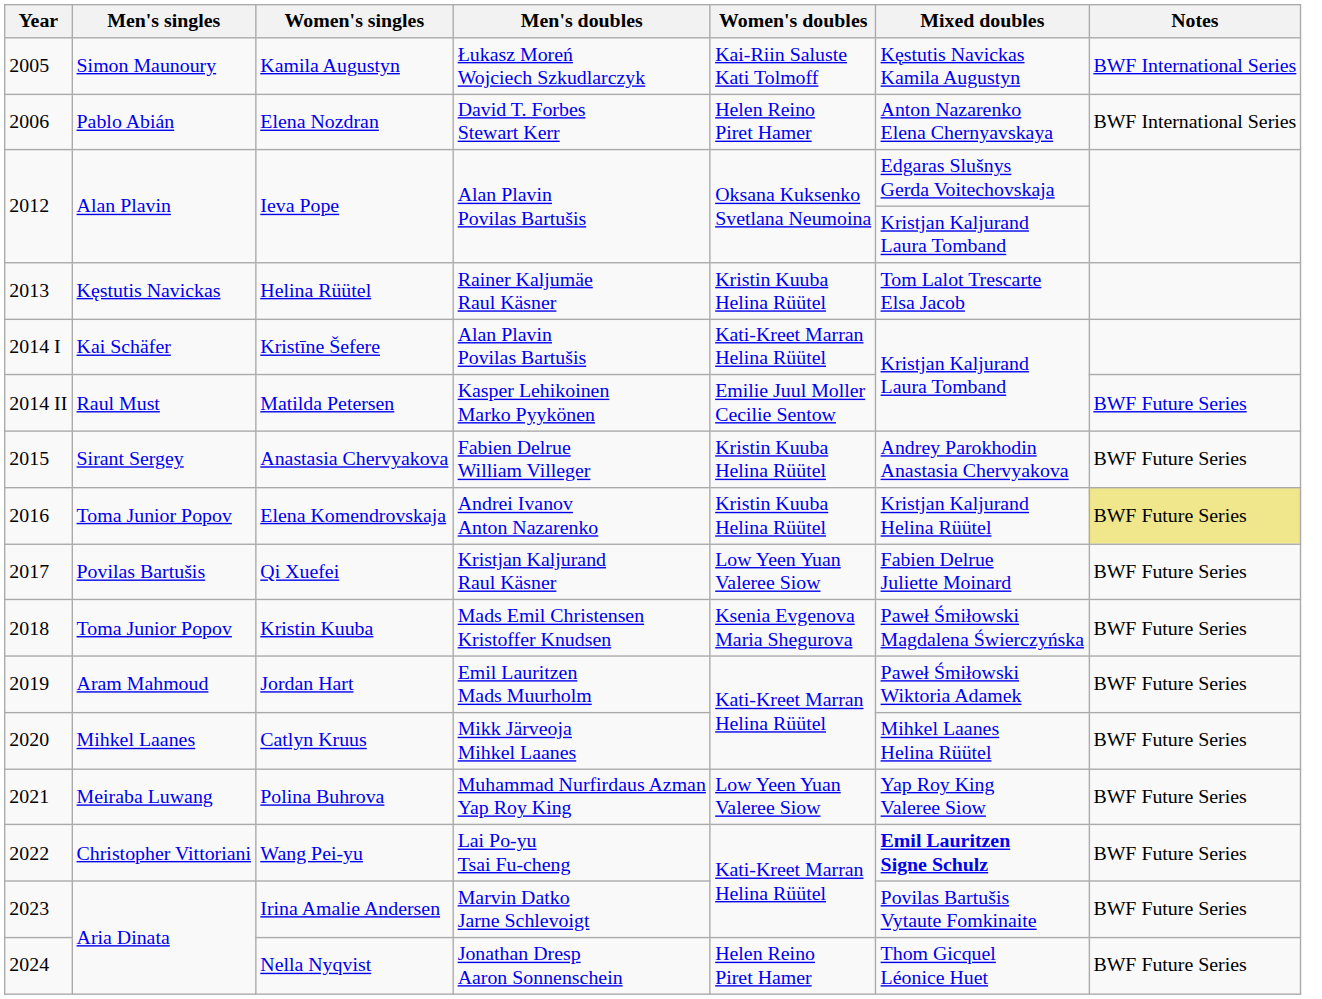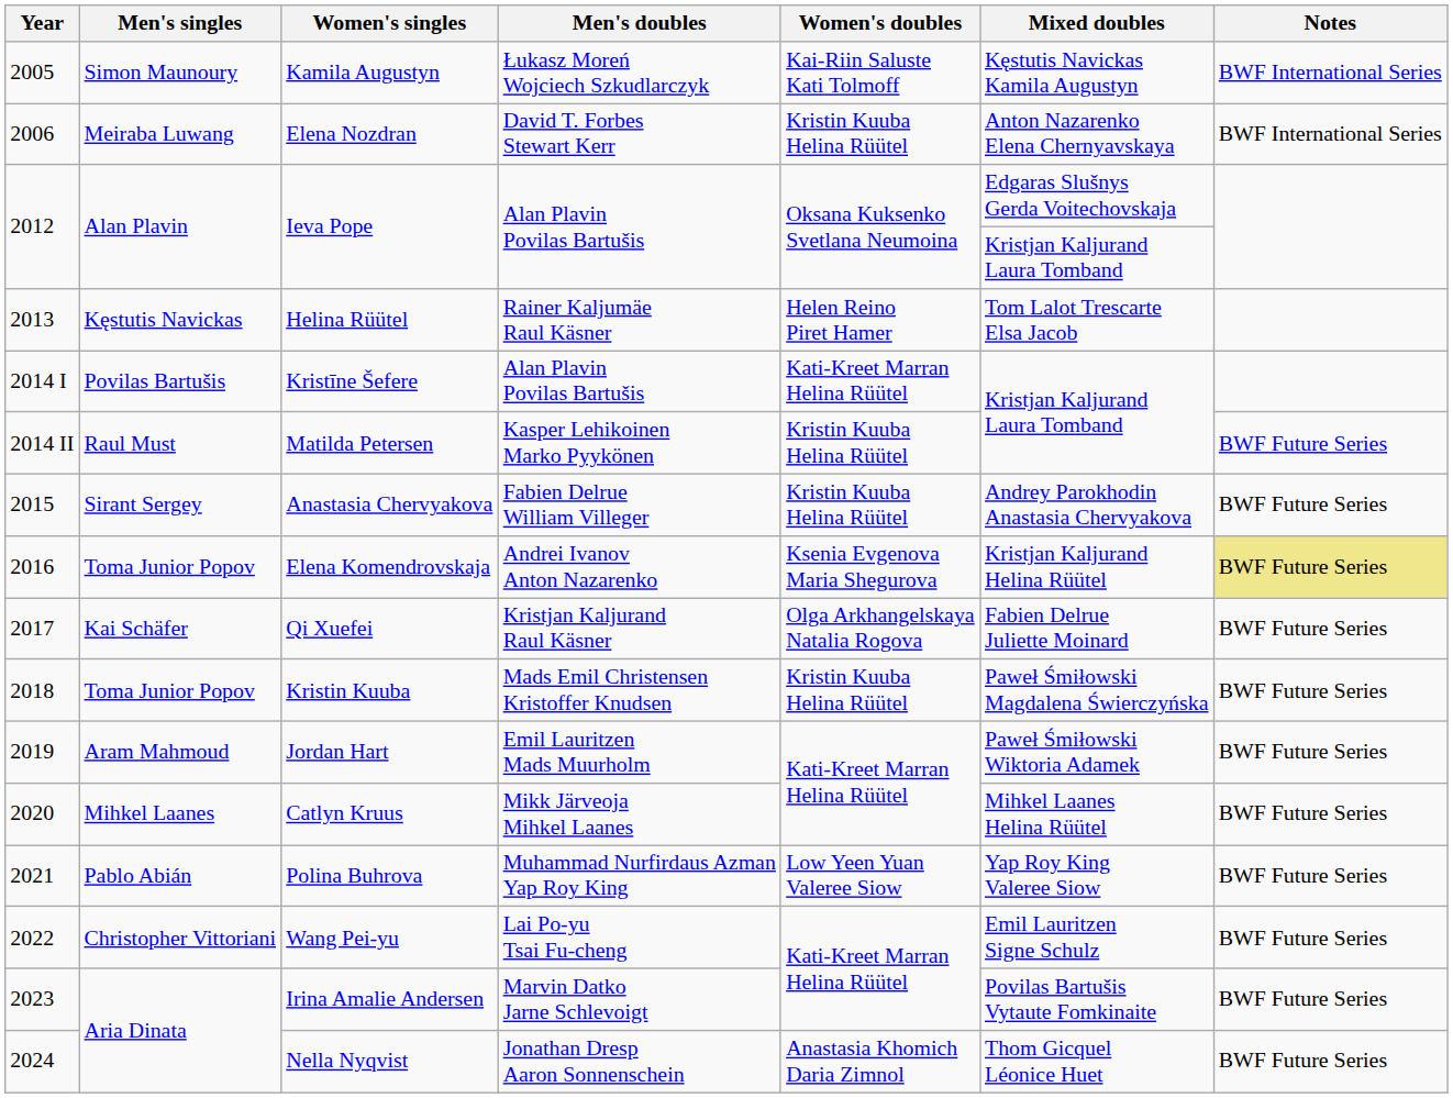Elena Nozdran | Men's singles: Pablo Abián -> Meiraba Luwang
Elena Nozdran | Women's doubles: Helen Reino Piret Hamer -> Kristin Kuuba Helina Rüütel
Helina Rüütel | Women's doubles: Kristin Kuuba Helina Rüütel -> Helen Reino Piret Hamer
Kristīne Šefere | Men's singles: Kai Schäfer -> Povilas Bartušis
Matilda Petersen | Women's doubles: Emilie Juul Moller Cecilie Sentow -> Kristin Kuuba Helina Rüütel
Elena Komendrovskaja | Women's doubles: Kristin Kuuba Helina Rüütel -> Ksenia Evgenova Maria Shegurova
Qi Xuefei | Men's singles: Povilas Bartušis -> Kai Schäfer
Qi Xuefei | Women's doubles: Low Yeen Yuan Valeree Siow -> Olga Arkhangelskaya Natalia Rogova
Kristin Kuuba | Women's doubles: Ksenia Evgenova Maria Shegurova -> Kristin Kuuba Helina Rüütel
Polina Buhrova | Men's singles: Meiraba Luwang -> Pablo Abián
Wang Pei-yu | Mixed doubles: bold -> normal
Nella Nyqvist | Women's doubles: Helen Reino Piret Hamer -> Anastasia Khomich Daria Zimnol
